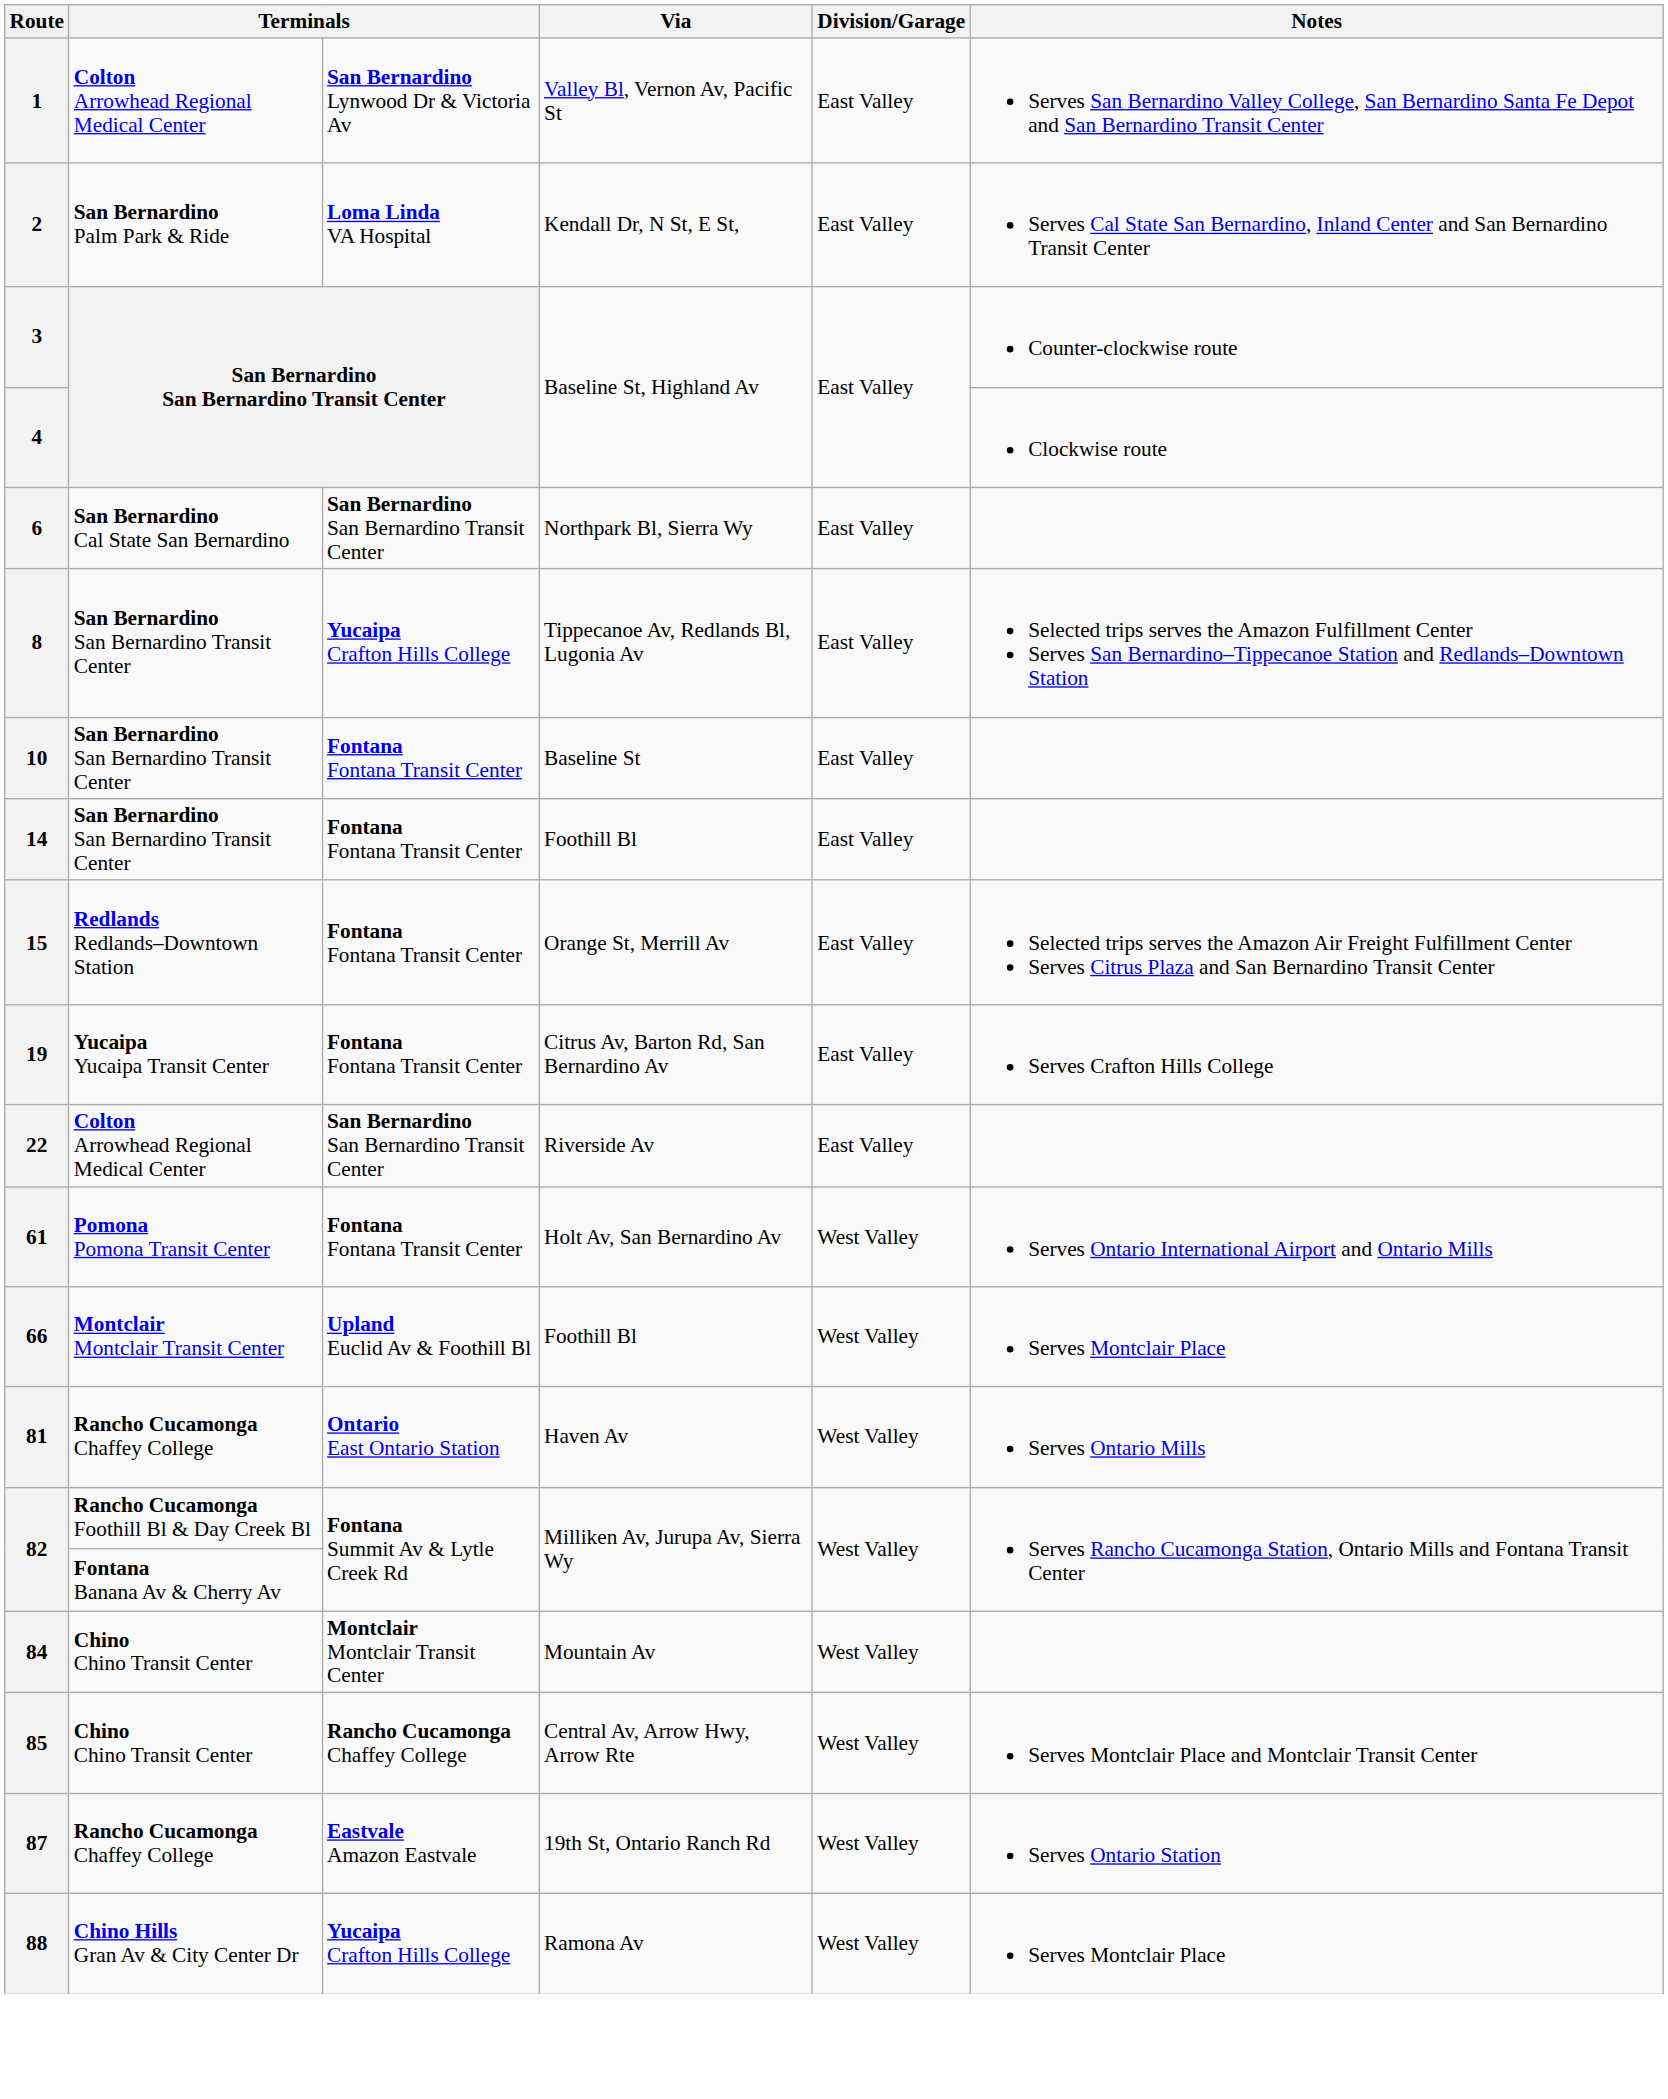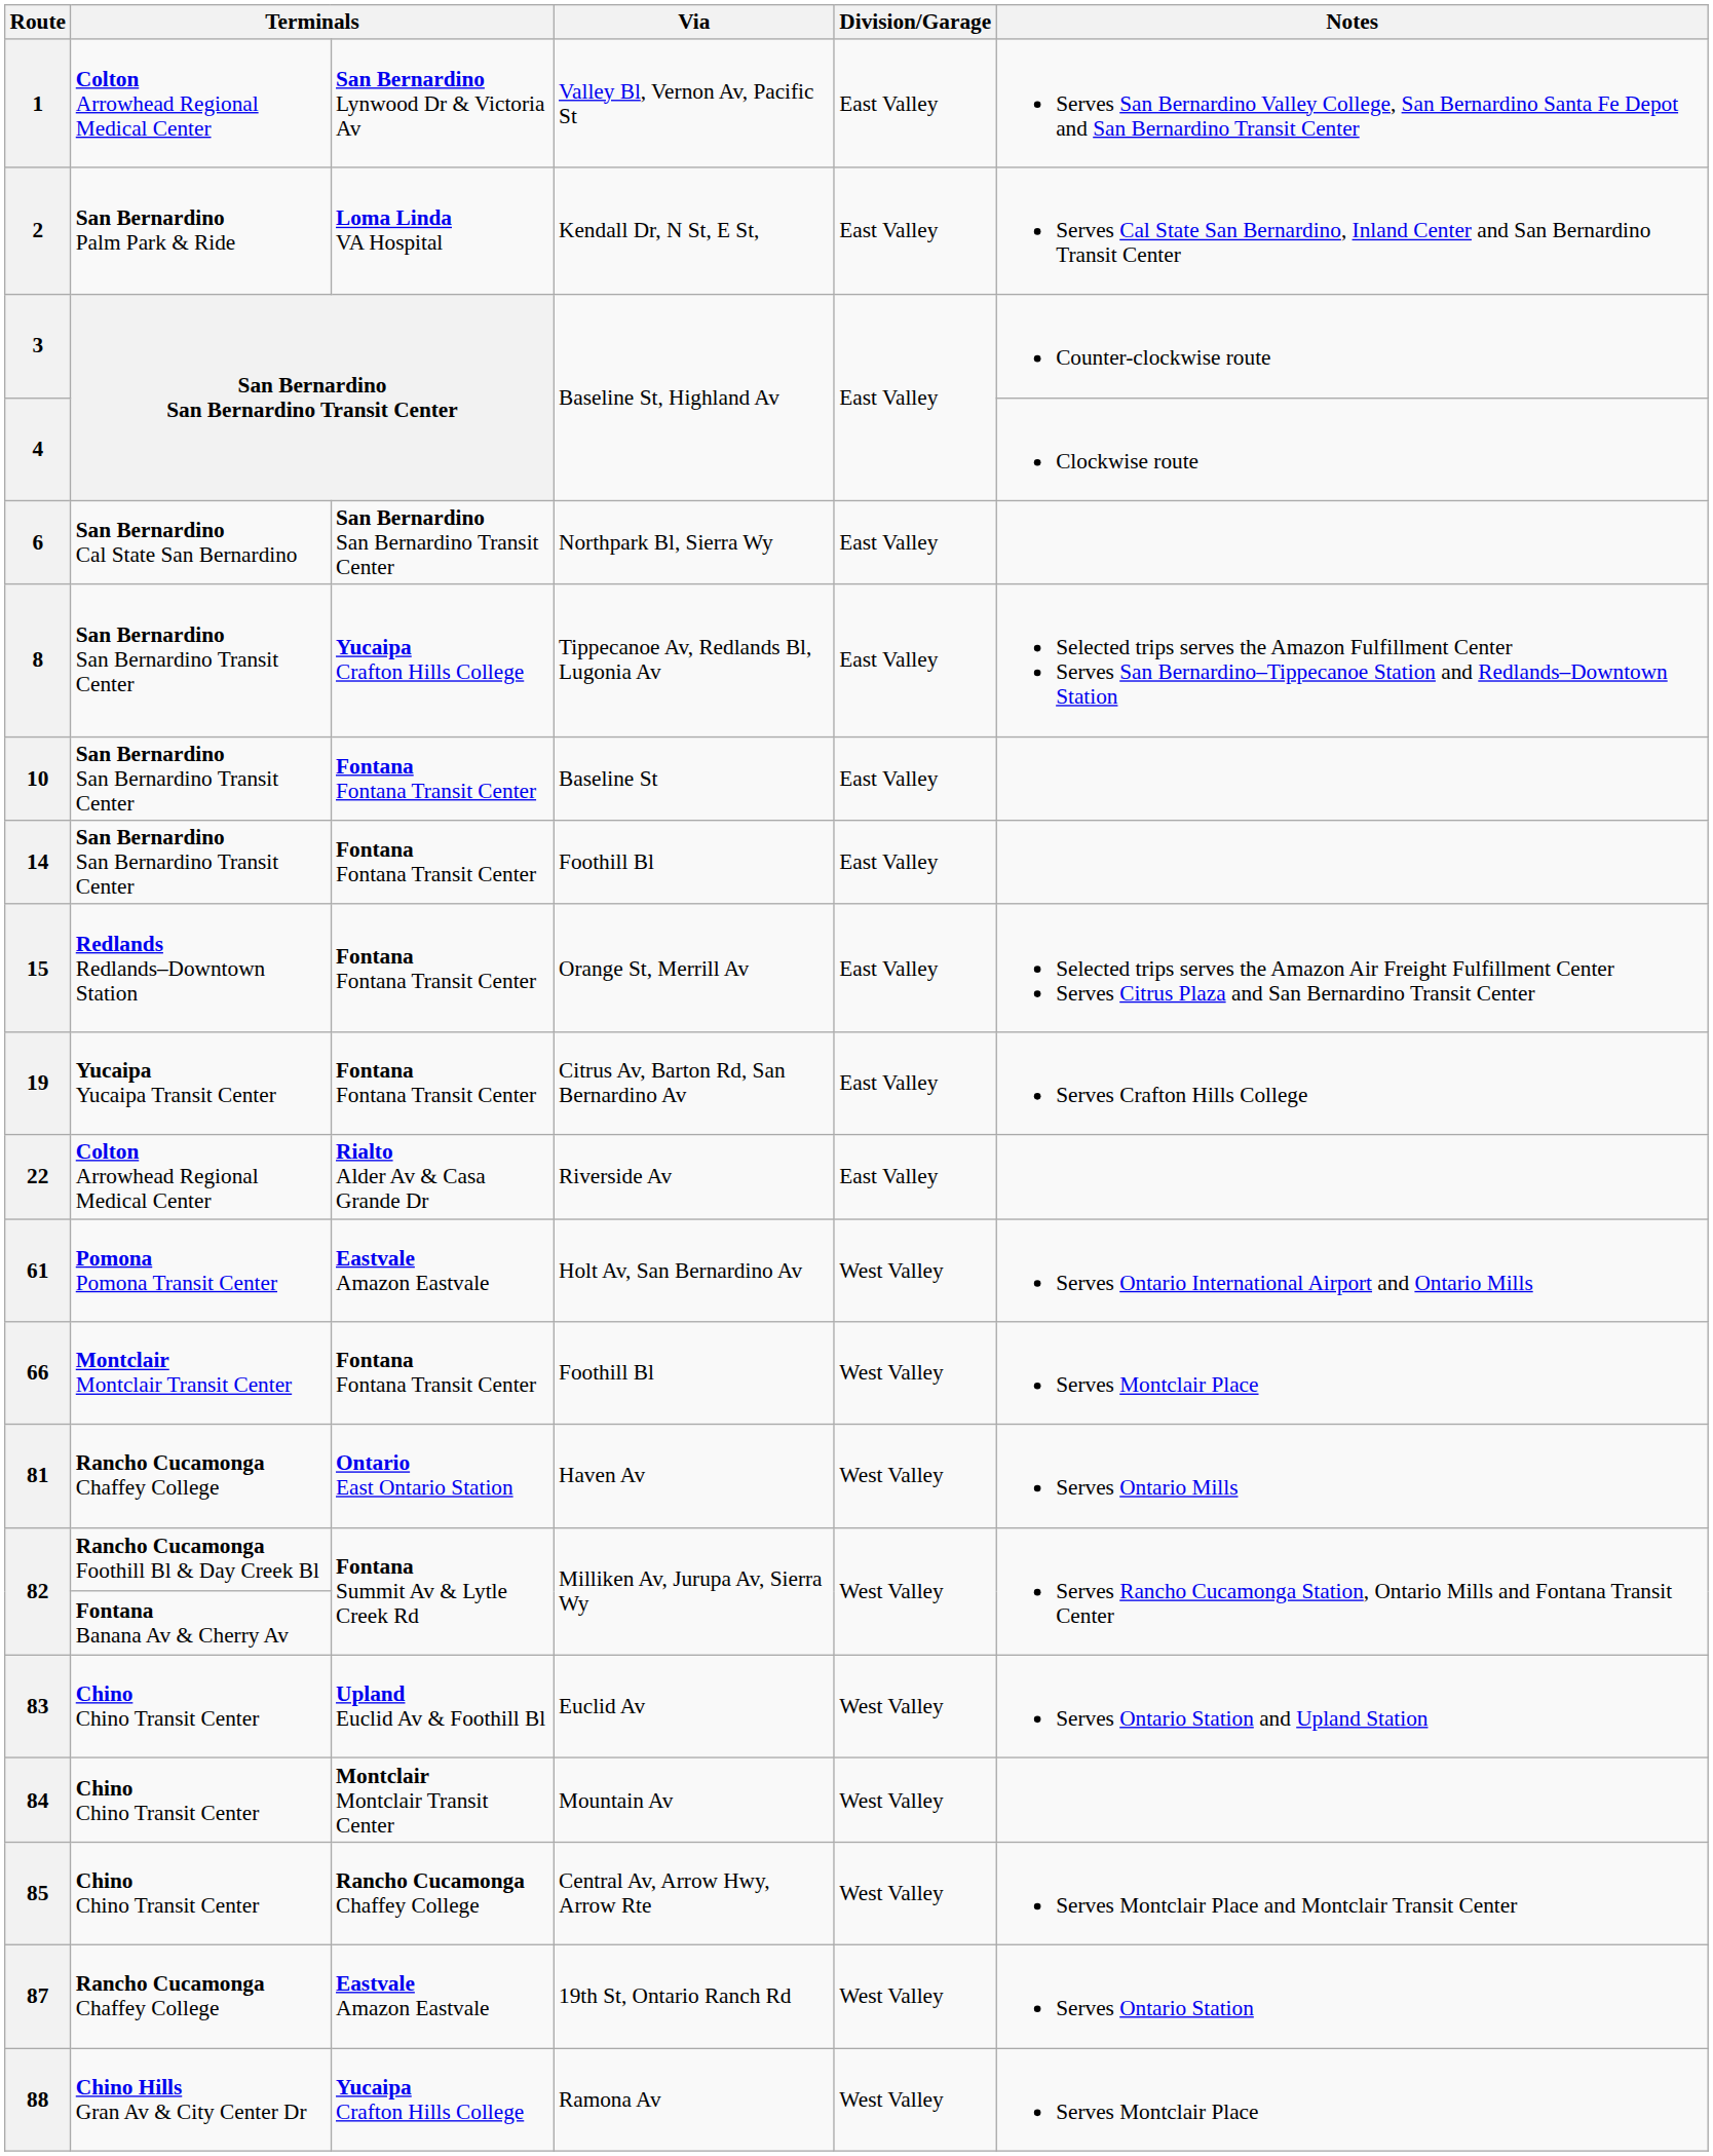22 | column 3: San Bernardino San Bernardino Transit Center -> Rialto Alder Av & Casa Grande Dr
61 | column 3: Fontana Fontana Transit Center -> Eastvale Amazon Eastvale
66 | column 3: Upland Euclid Av & Foothill Bl -> Fontana Fontana Transit Center
+ row: 83 | Chino Chino Transit Center | Upland Euclid Av & Foothill Bl | Euclid Av | West Valley | Serves Ontario Station and Upland Station
